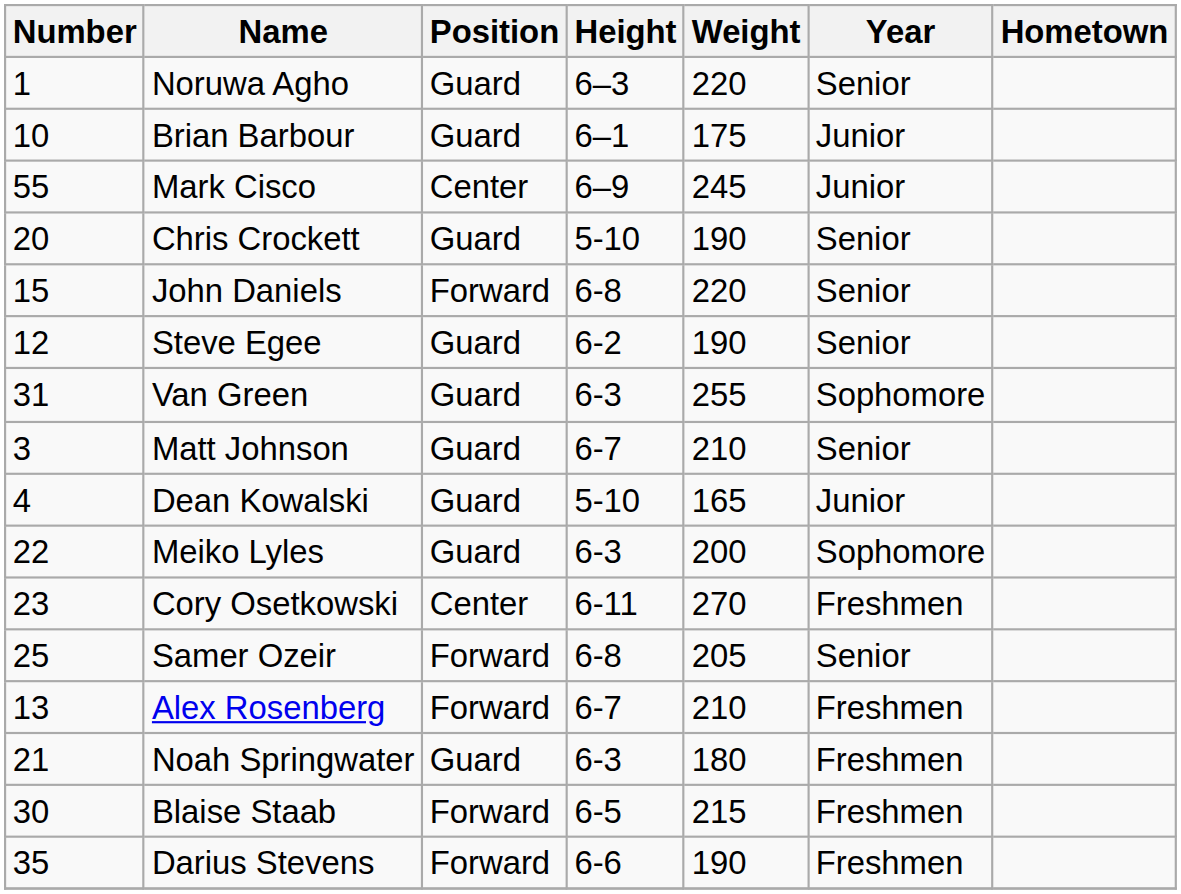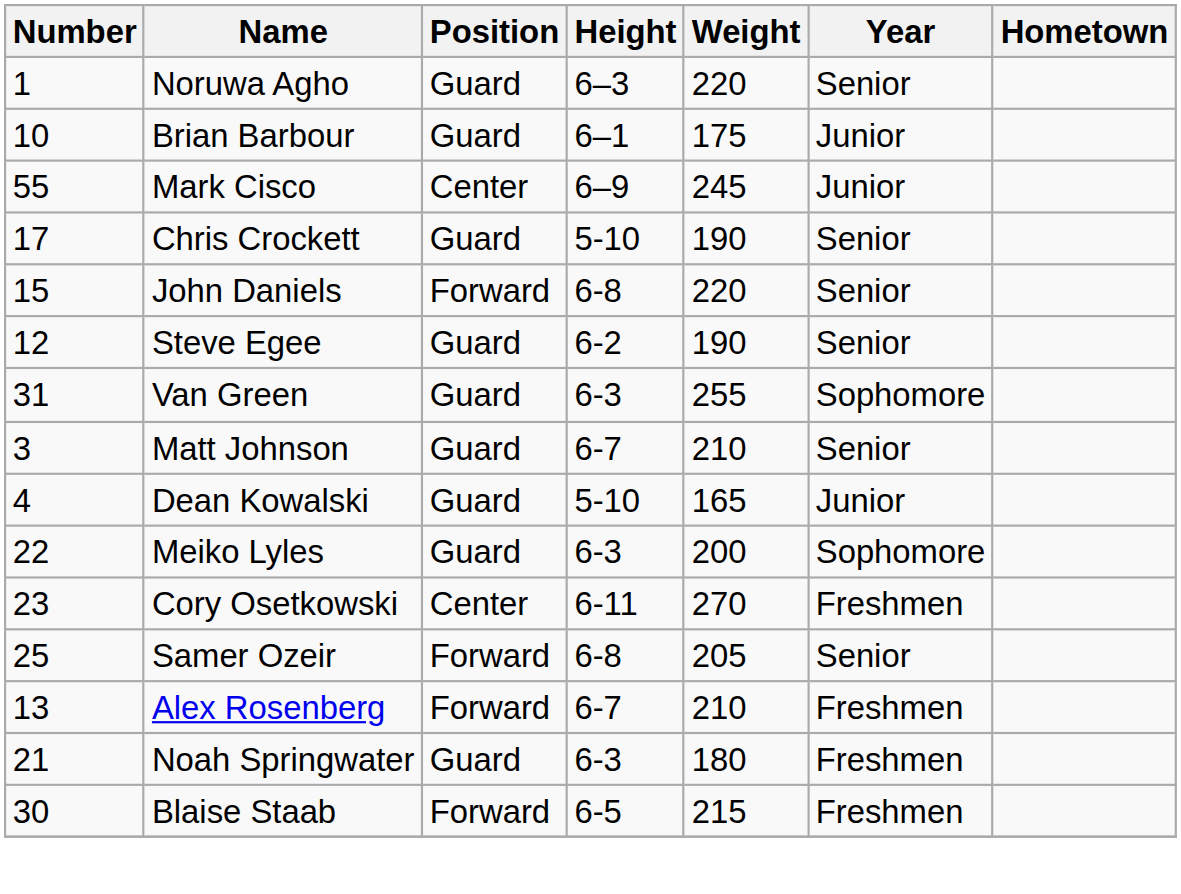Chris Crockett | Number: 20 -> 17
- row: 35 | Darius Stevens | Forward | 6-6 | 190 | Freshmen
